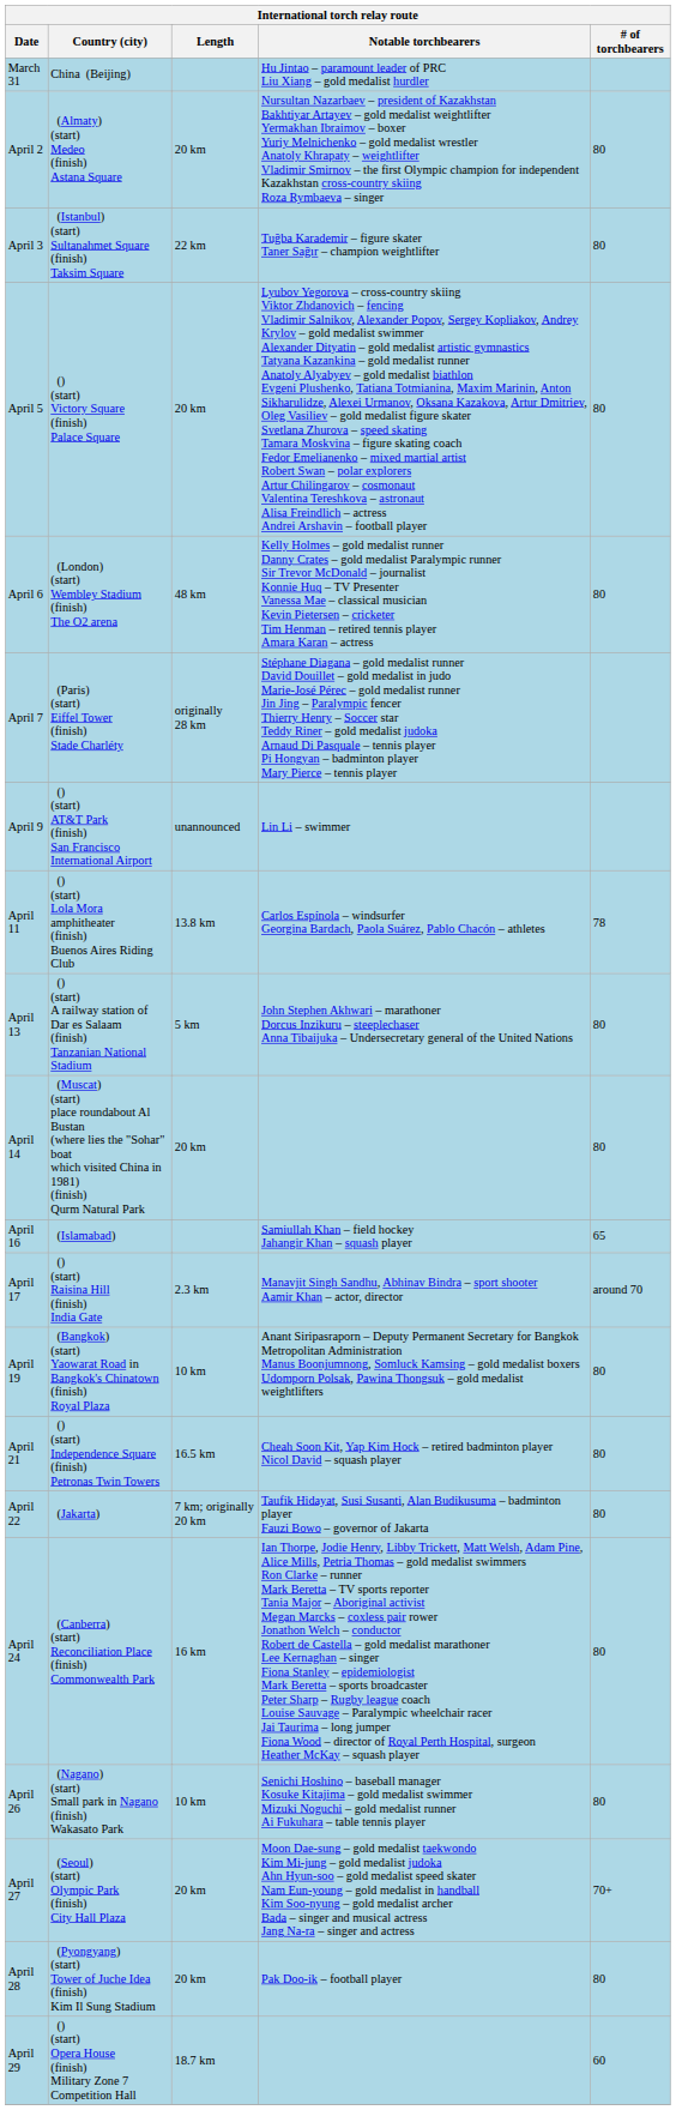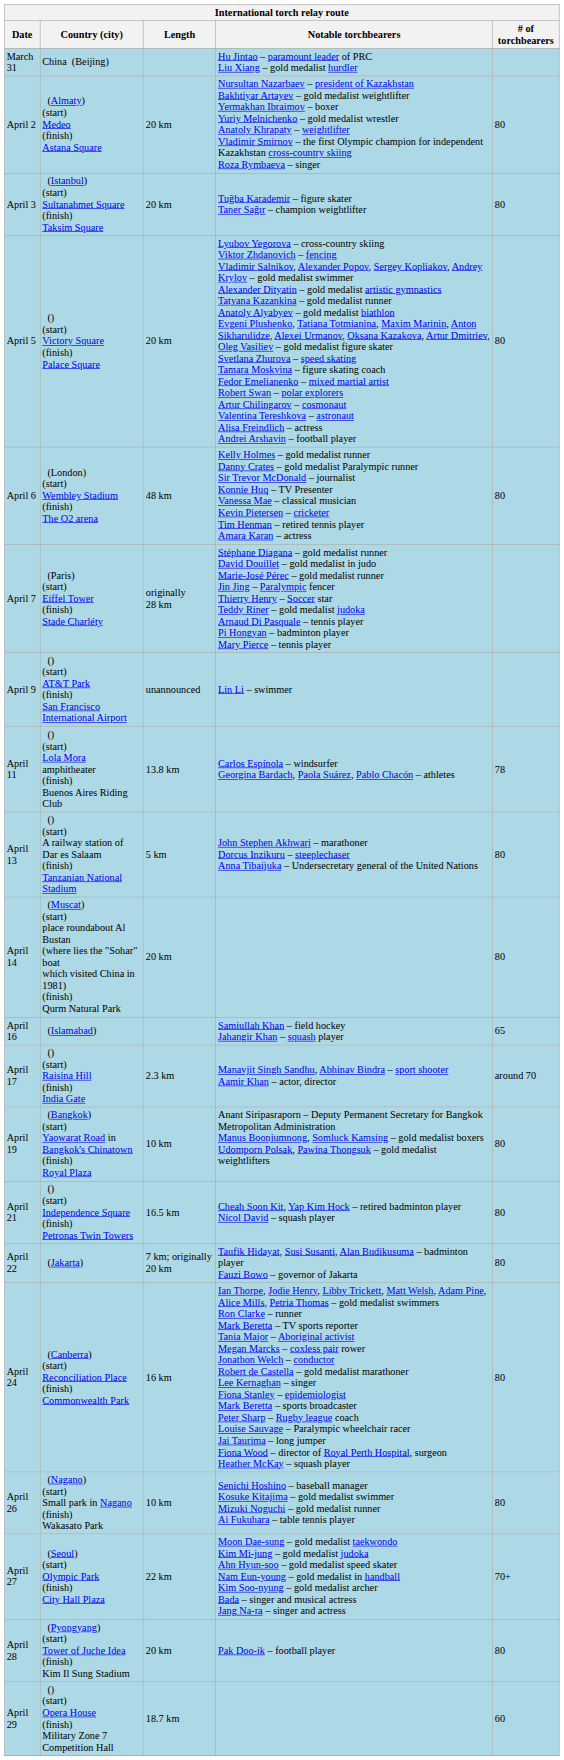April 3 | Length: 22 km -> 20 km
April 27 | Length: 20 km -> 22 km
